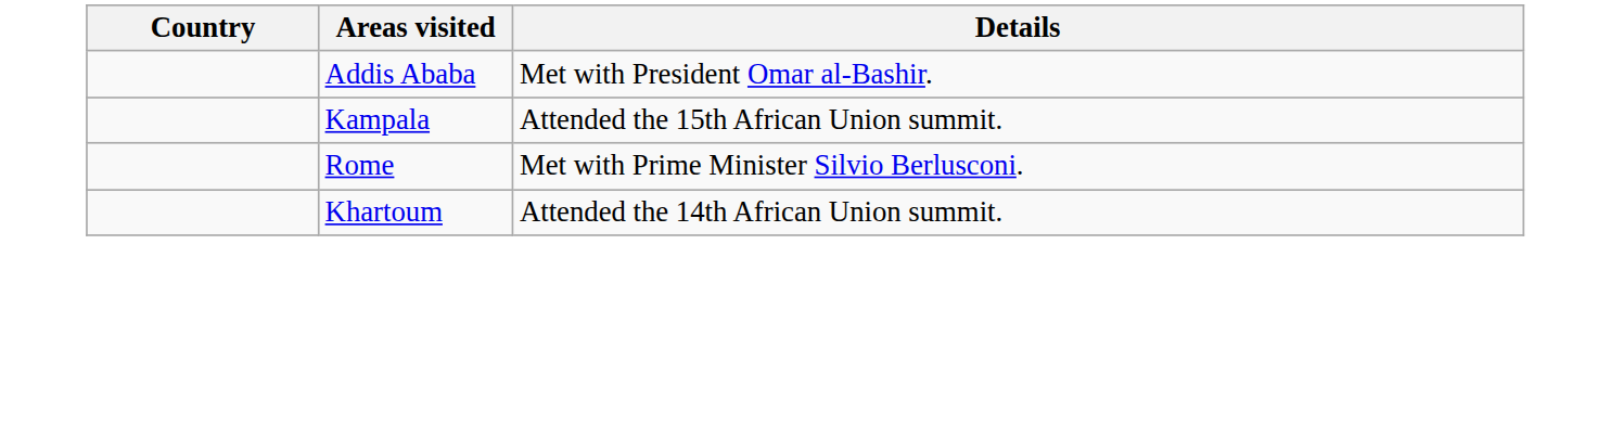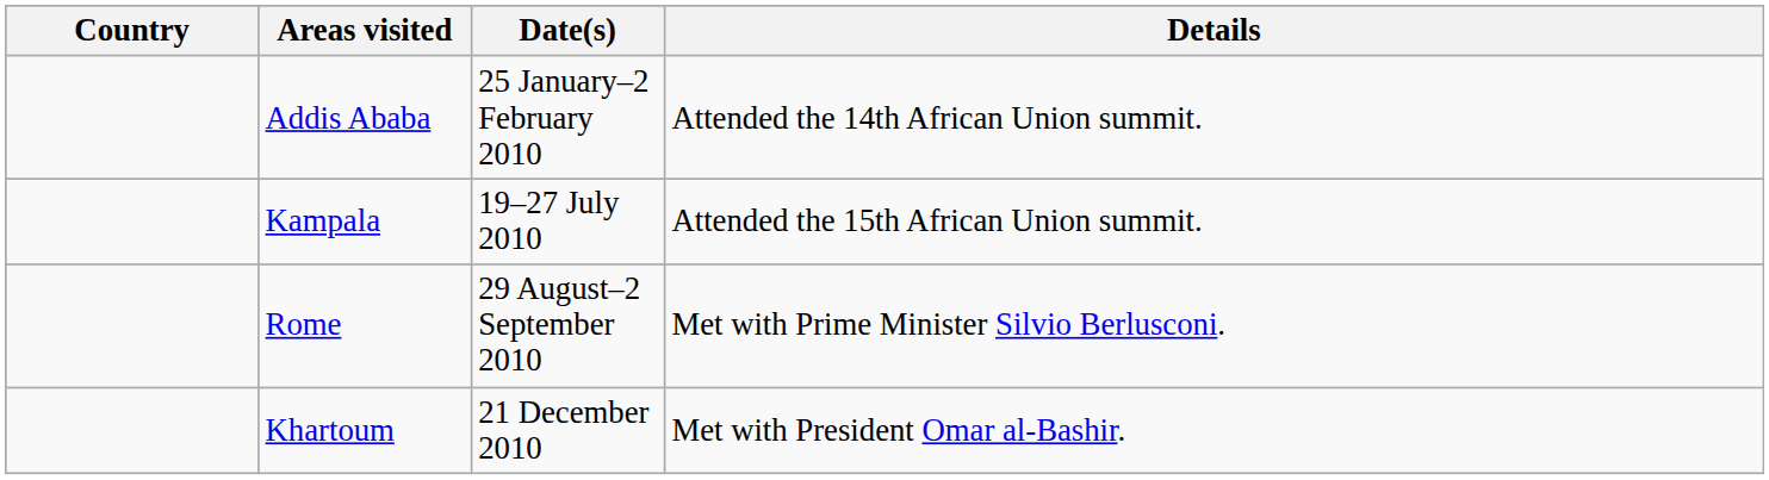+ column: Date(s) | 25 January–2 February 2010 | 19–27 July 2010 | 29 August–2 September 2010 | 21 December 2010
Addis Ababa | Details: Met with President Omar al-Bashir. -> Attended the 14th African Union summit.
Khartoum | Details: Attended the 14th African Union summit. -> Met with President Omar al-Bashir.
